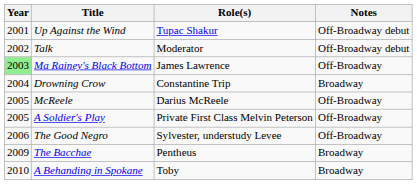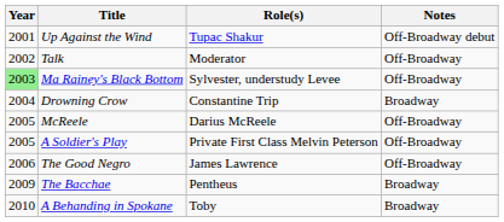Talk | Notes: Off-Broadway debut -> Off-Broadway
Ma Rainey's Black Bottom | Role(s): James Lawrence -> Sylvester, understudy Levee
The Good Negro | Role(s): Sylvester, understudy Levee -> James Lawrence
